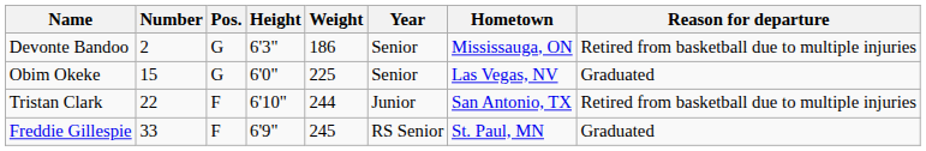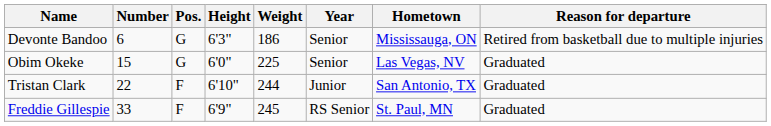Devonte Bandoo | Number: 2 -> 6
Tristan Clark | Reason for departure: Retired from basketball due to multiple injuries -> Graduated
